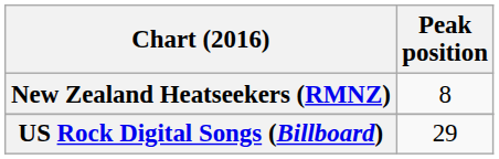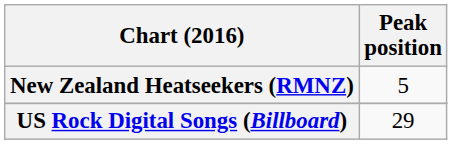New Zealand Heatseekers (RMNZ) | Peak position: 8 -> 5
